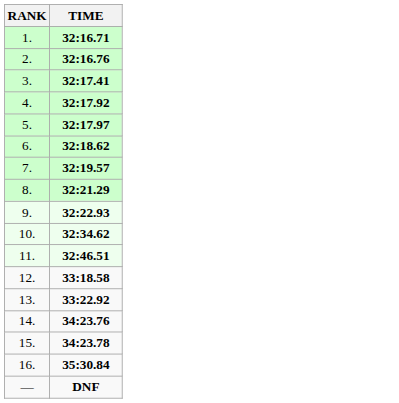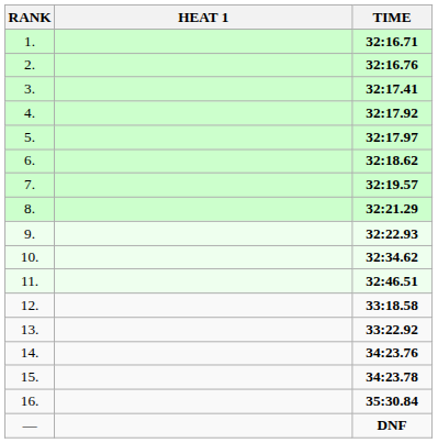+ column: HEAT 1
